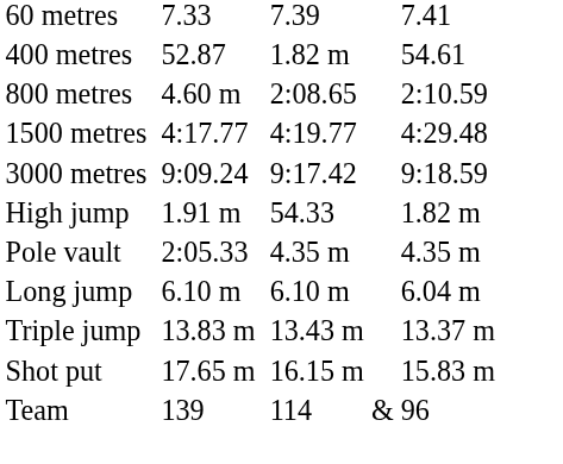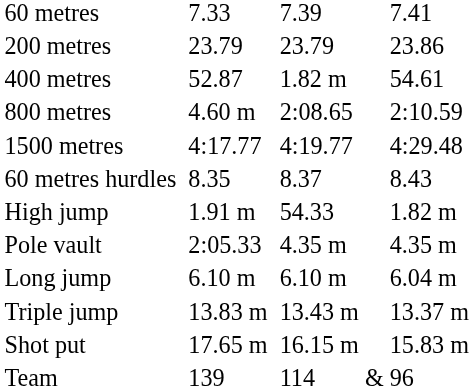+ row: 200 metres | 23.79 | 23.79 | 23.86
- row: 3000 metres | 9:09.24 | 9:17.42 | 9:18.59
+ row: 60 metres hurdles | 8.35 | 8.37 | 8.43
